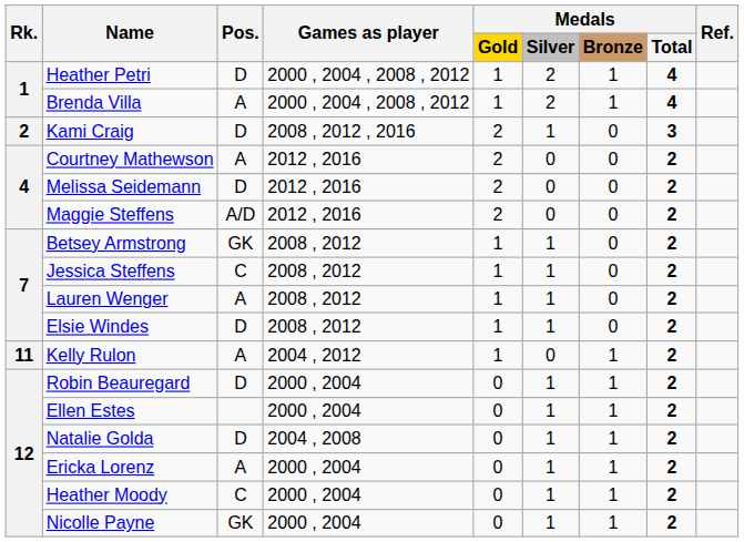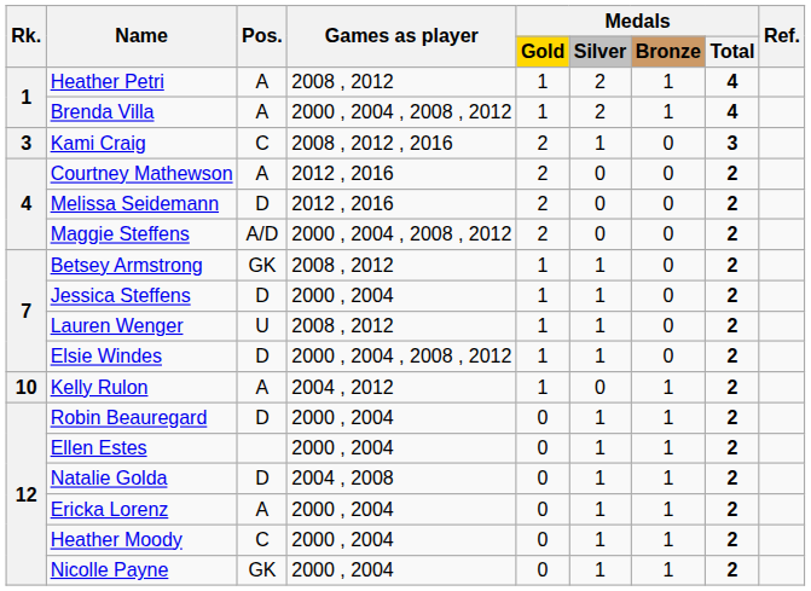Heather Petri | Pos.: D -> A
Heather Petri | Games as player: 2000 , 2004 , 2008 , 2012 -> 2008 , 2012
Kami Craig | Rk.: 2 -> 3
Kami Craig | Pos.: D -> C
Maggie Steffens | Games as player: 2012 , 2016 -> 2000 , 2004 , 2008 , 2012
Jessica Steffens | Pos.: C -> D
Jessica Steffens | Games as player: 2008 , 2012 -> 2000 , 2004
Lauren Wenger | Pos.: A -> U
Elsie Windes | Games as player: 2008 , 2012 -> 2000 , 2004 , 2008 , 2012
Kelly Rulon | Rk.: 11 -> 10
